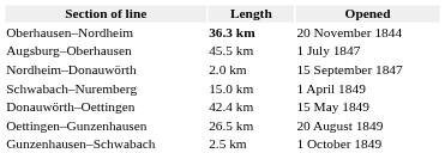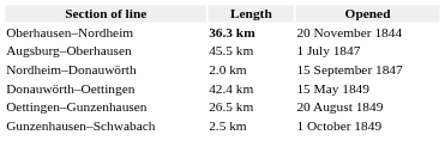- row: Schwabach–Nuremberg | 15.0 km | 1 April 1849
